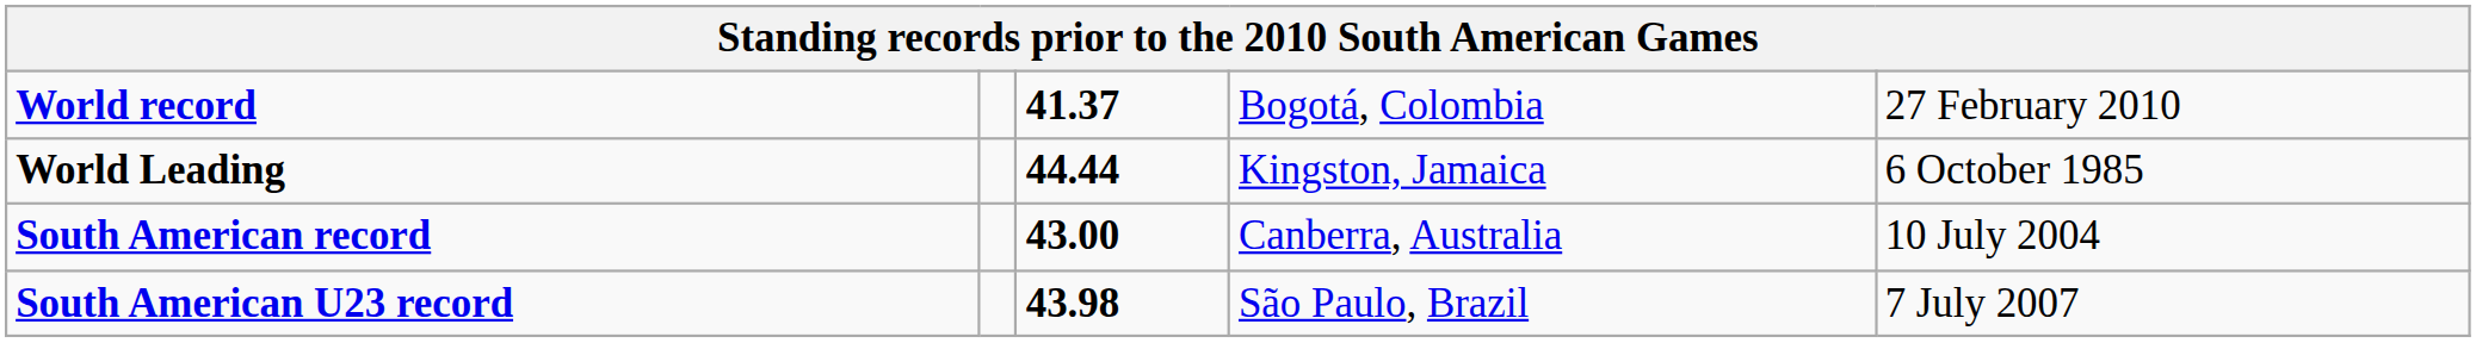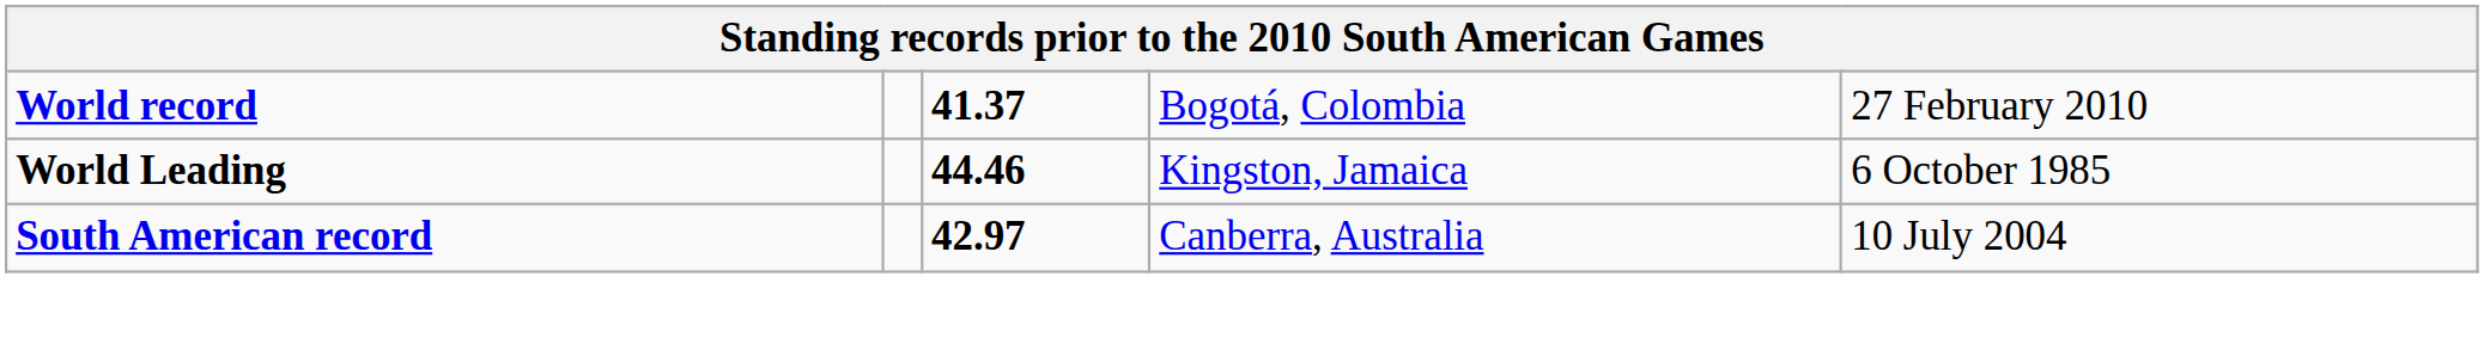World Leading | column 3: 44.44 -> 44.46
South American record | column 3: 43.00 -> 42.97
- row: South American U23 record | 43.98 | São Paulo, Brazil | 7 July 2007
